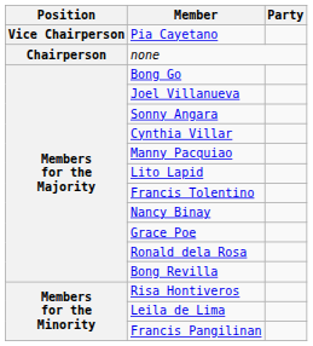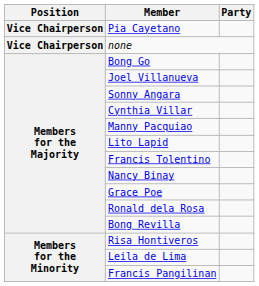none | Position: Chairperson -> Vice Chairperson
